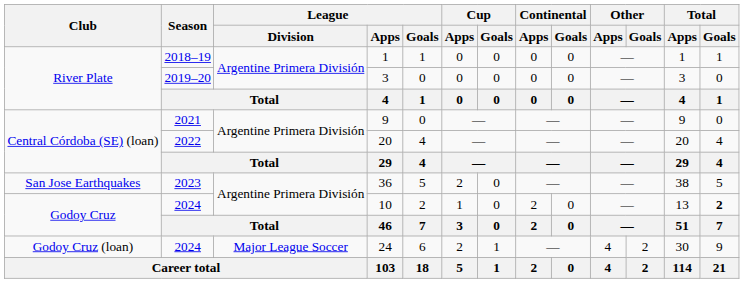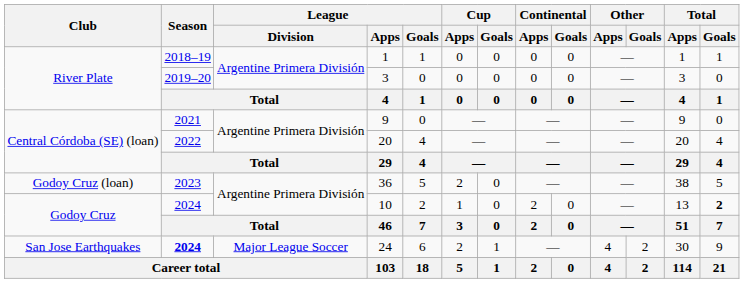36 | Club: San Jose Earthquakes -> Godoy Cruz (loan)
24 | Club: Godoy Cruz (loan) -> San Jose Earthquakes
24 | Season: normal -> bold
